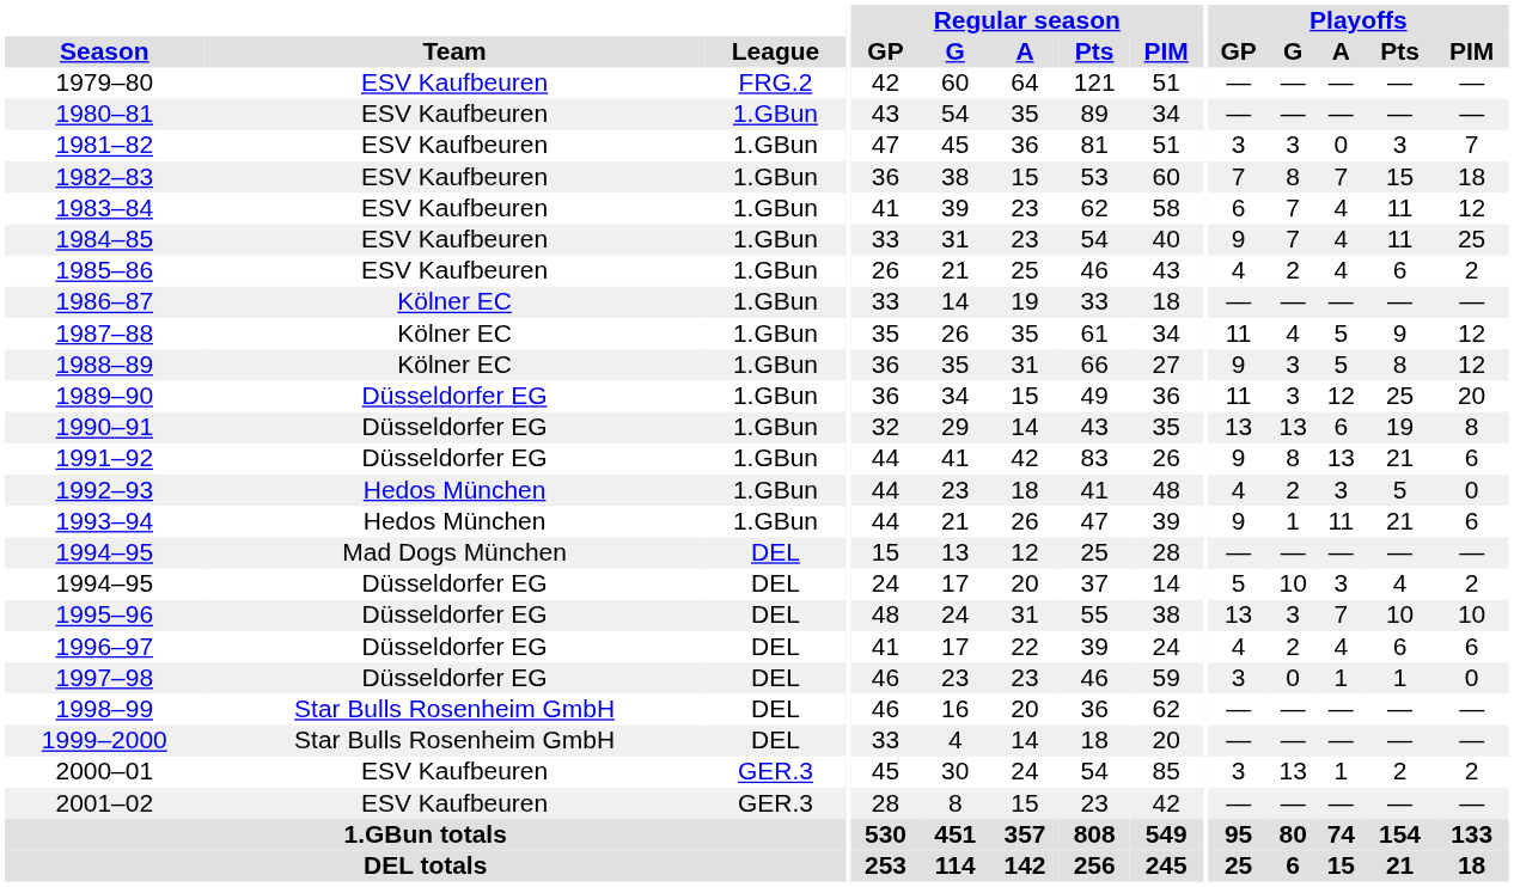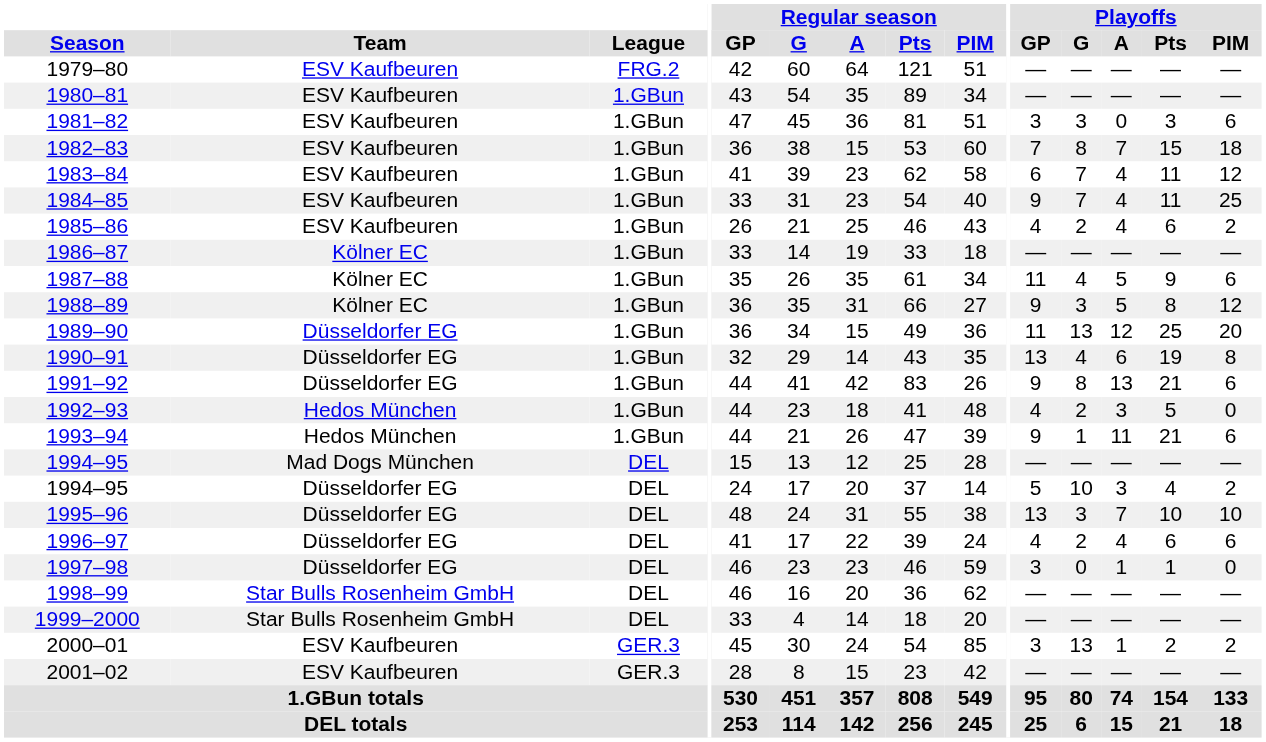1981–82 | Playoffs / PIM: 7 -> 6
1987–88 | Playoffs / PIM: 12 -> 6
1989–90 | Playoffs / G: 3 -> 13
1990–91 | Playoffs / G: 13 -> 4
